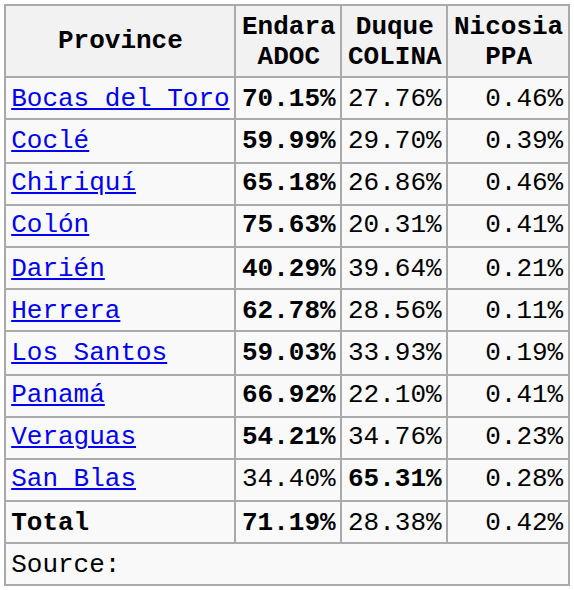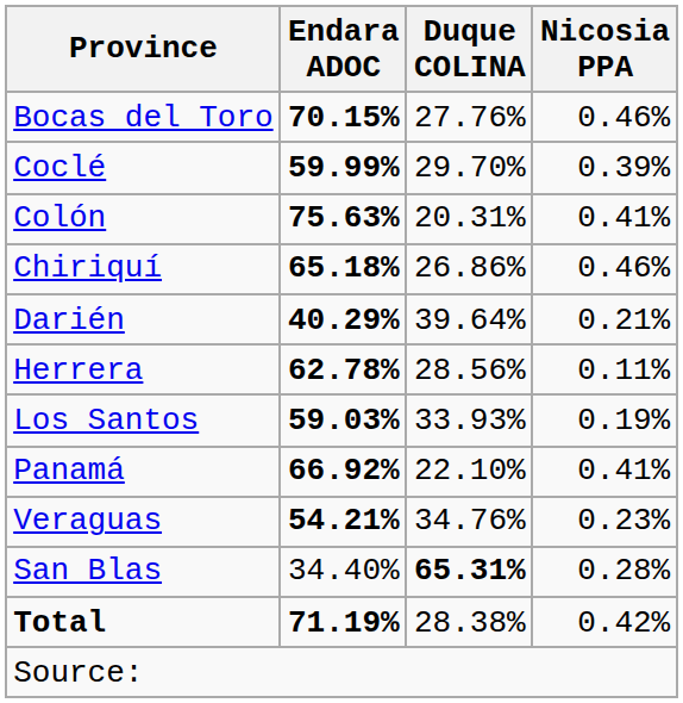rows swapped: Colón <-> Chiriquí
